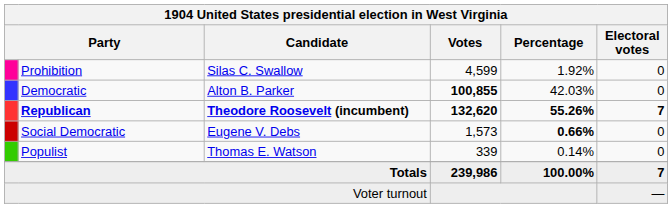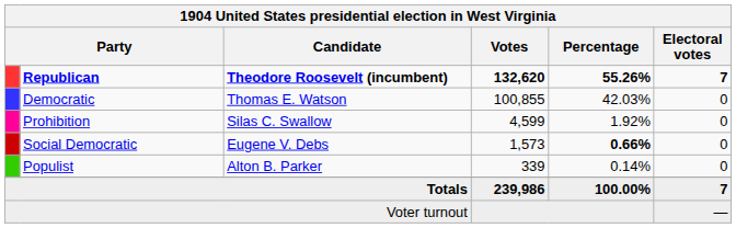rows swapped: Republican <-> Prohibition
Democratic | Candidate: Alton B. Parker -> Thomas E. Watson
Democratic | Votes: bold -> normal
Populist | Candidate: Thomas E. Watson -> Alton B. Parker
